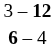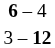rows swapped: 3 – 12 <-> 6 – 4
